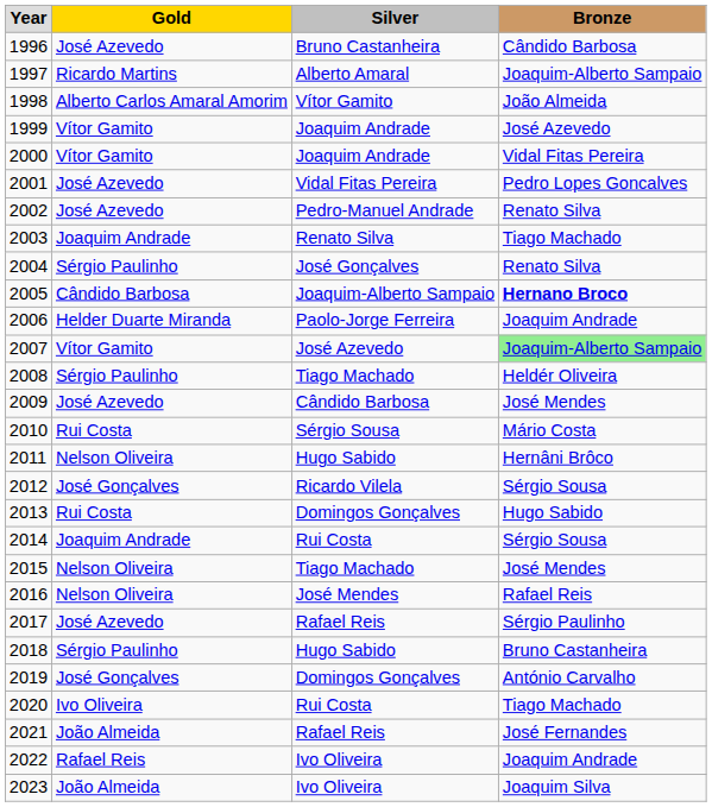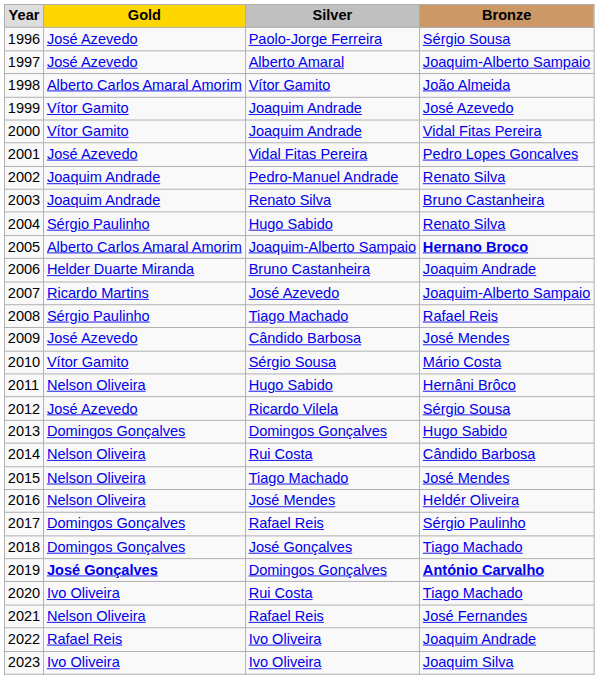1996 | column 3: Bruno Castanheira -> Paolo-Jorge Ferreira
1996 | column 4: Cândido Barbosa -> Sérgio Sousa
1997 | column 2: Ricardo Martins -> José Azevedo
2002 | column 2: José Azevedo -> Joaquim Andrade
2003 | column 4: Tiago Machado -> Bruno Castanheira
2004 | column 3: José Gonçalves -> Hugo Sabido
2005 | column 2: Cândido Barbosa -> Alberto Carlos Amaral Amorim
2006 | column 3: Paolo-Jorge Ferreira -> Bruno Castanheira
2007 | column 2: Vítor Gamito -> Ricardo Martins
2007 | column 4: lightgreen background -> no background
2008 | column 4: Heldér Oliveira -> Rafael Reis
2010 | column 2: Rui Costa -> Vítor Gamito
2012 | column 2: José Gonçalves -> José Azevedo
2013 | column 2: Rui Costa -> Domingos Gonçalves
2014 | column 2: Joaquim Andrade -> Nelson Oliveira
2014 | column 4: Sérgio Sousa -> Cândido Barbosa
2016 | column 4: Rafael Reis -> Heldér Oliveira
2017 | column 2: José Azevedo -> Domingos Gonçalves
2018 | column 2: Sérgio Paulinho -> Domingos Gonçalves
2018 | column 3: Hugo Sabido -> José Gonçalves
2018 | column 4: Bruno Castanheira -> Tiago Machado
2019 | column 2: normal -> bold
2019 | column 4: normal -> bold
2021 | column 2: João Almeida -> Nelson Oliveira
2023 | column 2: João Almeida -> Ivo Oliveira
